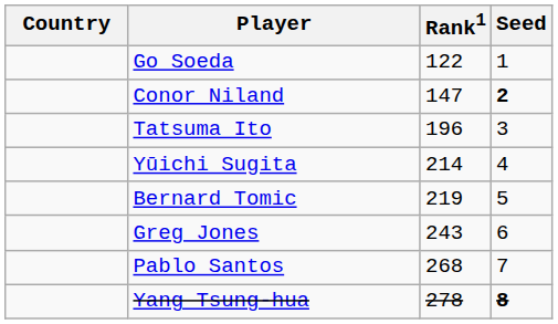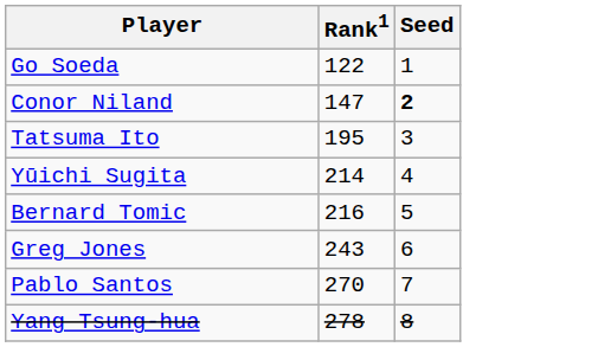- column: Country
Tatsuma Ito | Rank1: 196 -> 195
Bernard Tomic | Rank1: 219 -> 216
Pablo Santos | Rank1: 268 -> 270
Yang Tsung-hua | Seed: bold -> normal
